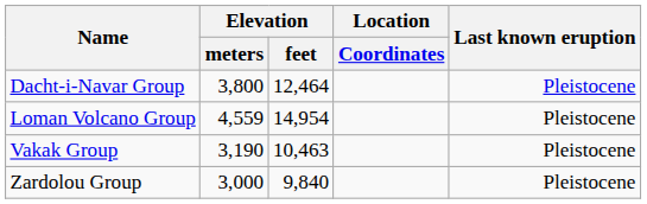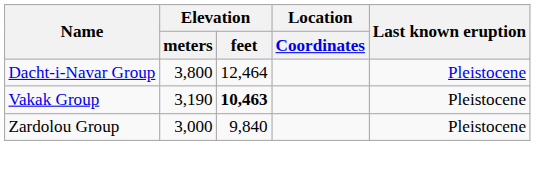- row: Loman Volcano Group | 4,559 | 14,954 | Pleistocene
Vakak Group | Elevation / feet: normal -> bold
